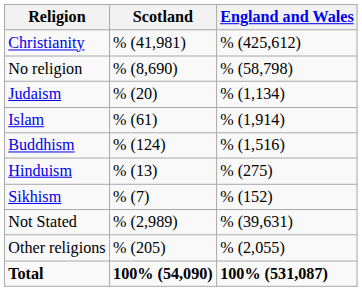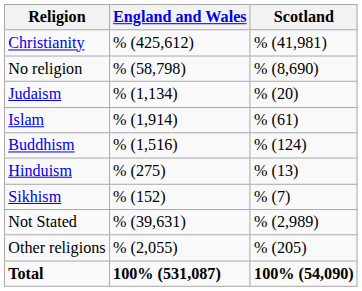columns swapped: England and Wales <-> Scotland
